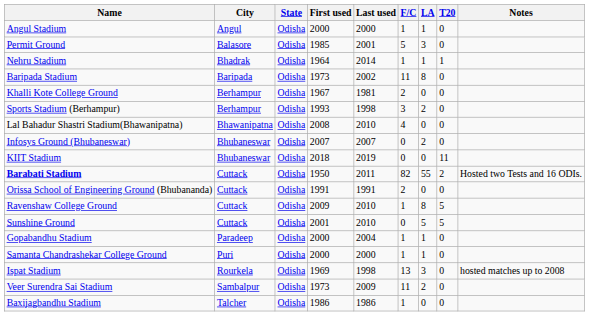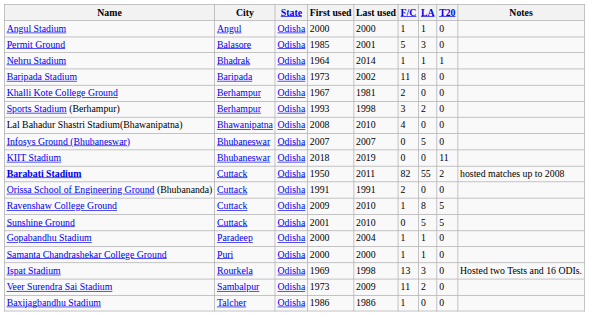Infosys Ground (Bhubaneswar) | LA: 2 -> 5
Barabati Stadium | Notes: Hosted two Tests and 16 ODIs. -> hosted matches up to 2008
Ispat Stadium | Notes: hosted matches up to 2008 -> Hosted two Tests and 16 ODIs.
